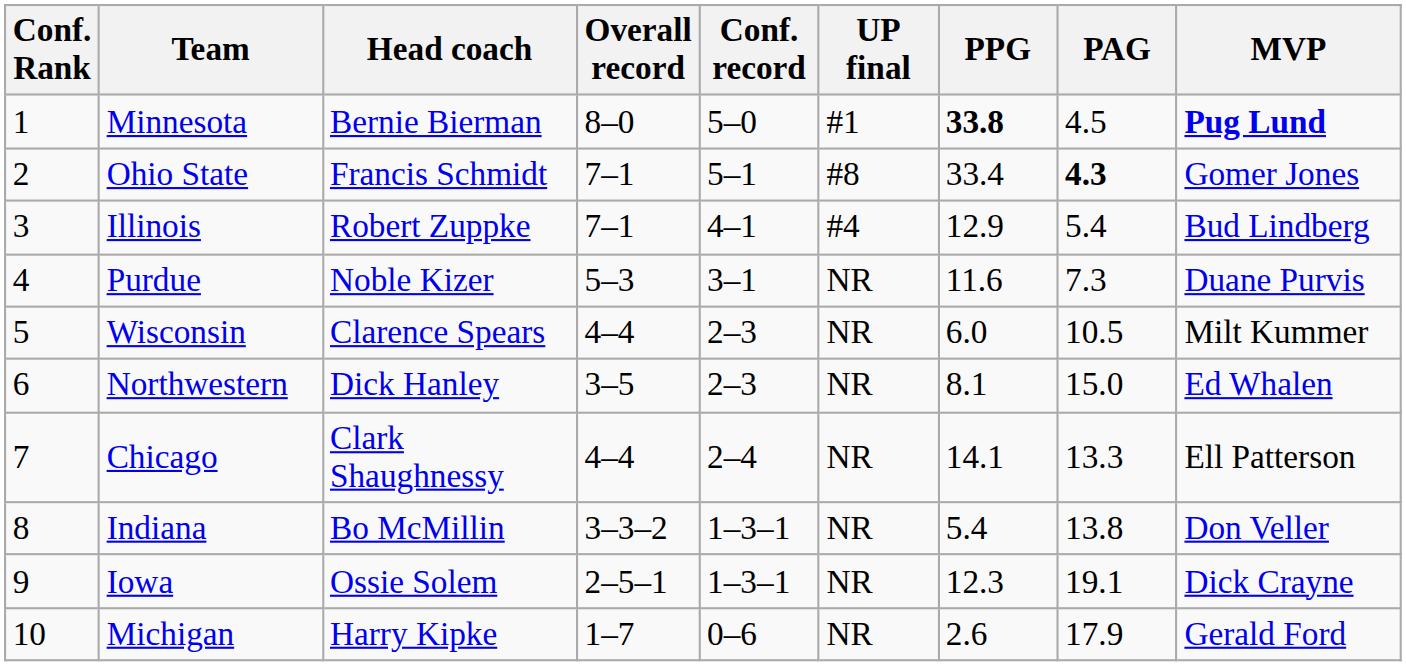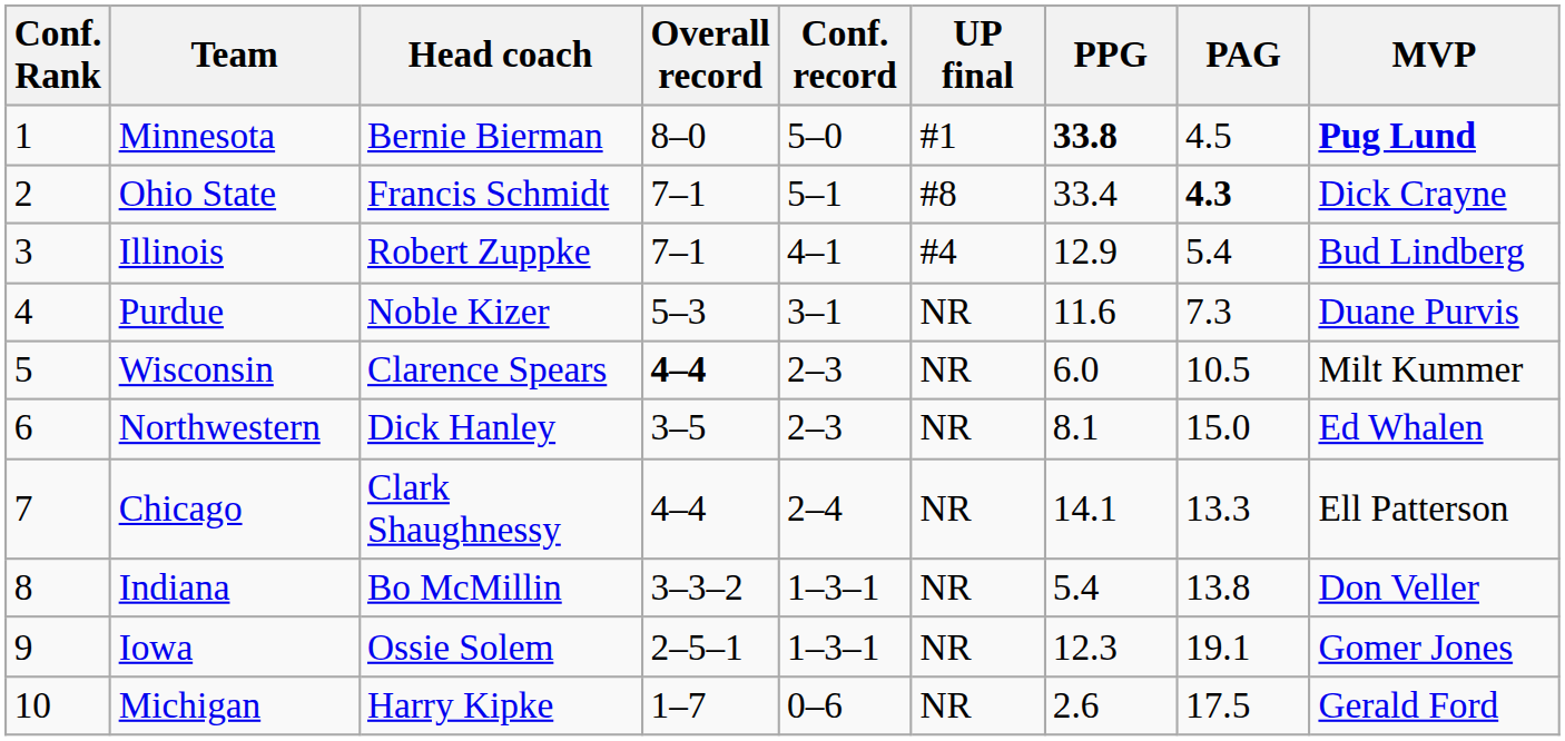Ohio State | MVP: Gomer Jones -> Dick Crayne
Wisconsin | Overall record: normal -> bold
Iowa | MVP: Dick Crayne -> Gomer Jones
Michigan | PAG: 17.9 -> 17.5
